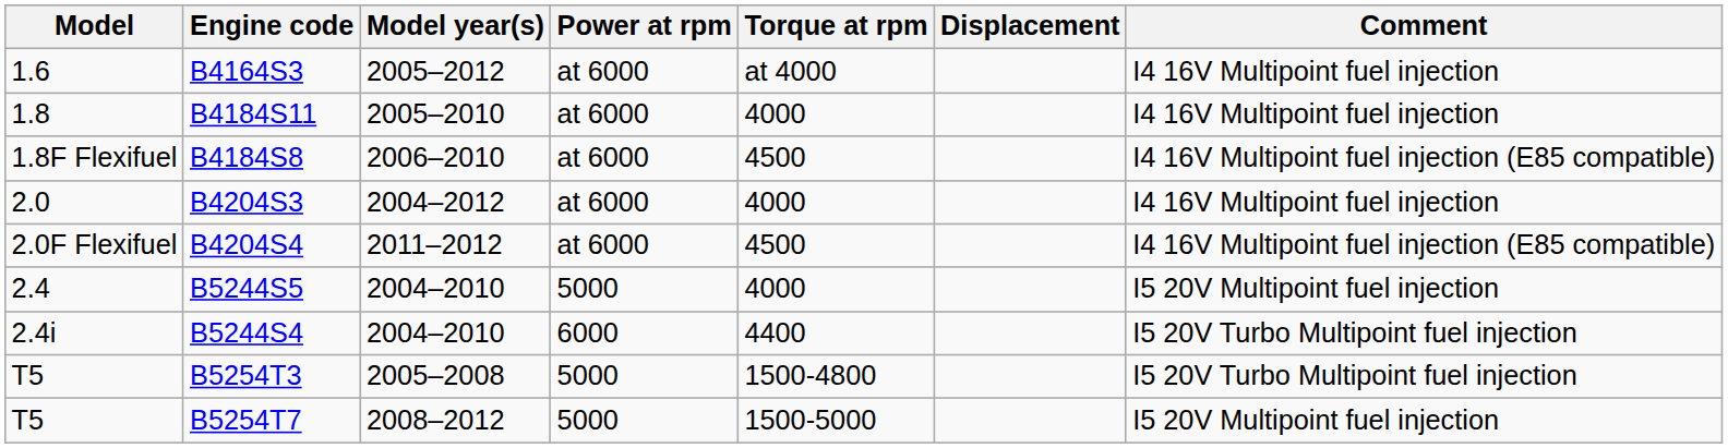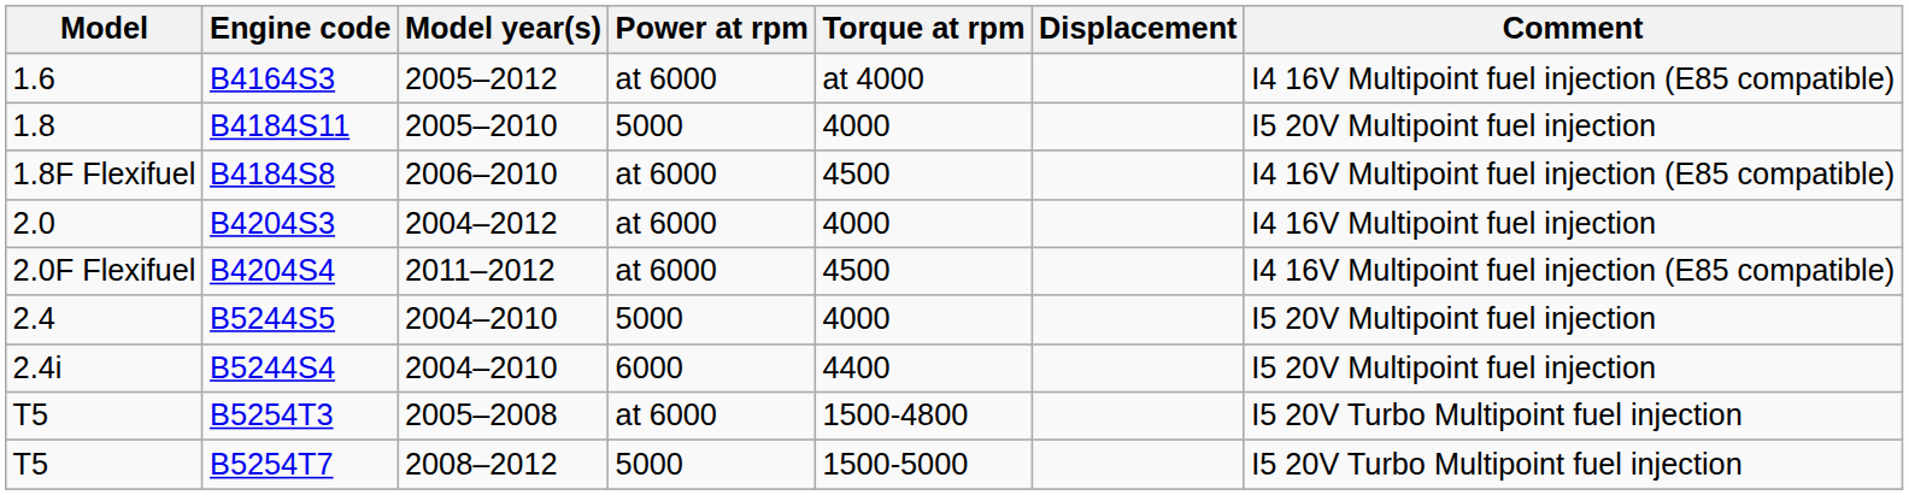B4164S3 | Comment: I4 16V Multipoint fuel injection -> I4 16V Multipoint fuel injection (E85 compatible)
B4184S11 | Power at rpm: at 6000 -> 5000
B4184S11 | Comment: I4 16V Multipoint fuel injection -> I5 20V Multipoint fuel injection
B5244S4 | Comment: I5 20V Turbo Multipoint fuel injection -> I5 20V Multipoint fuel injection
B5254T3 | Power at rpm: 5000 -> at 6000
B5254T7 | Comment: I5 20V Multipoint fuel injection -> I5 20V Turbo Multipoint fuel injection
